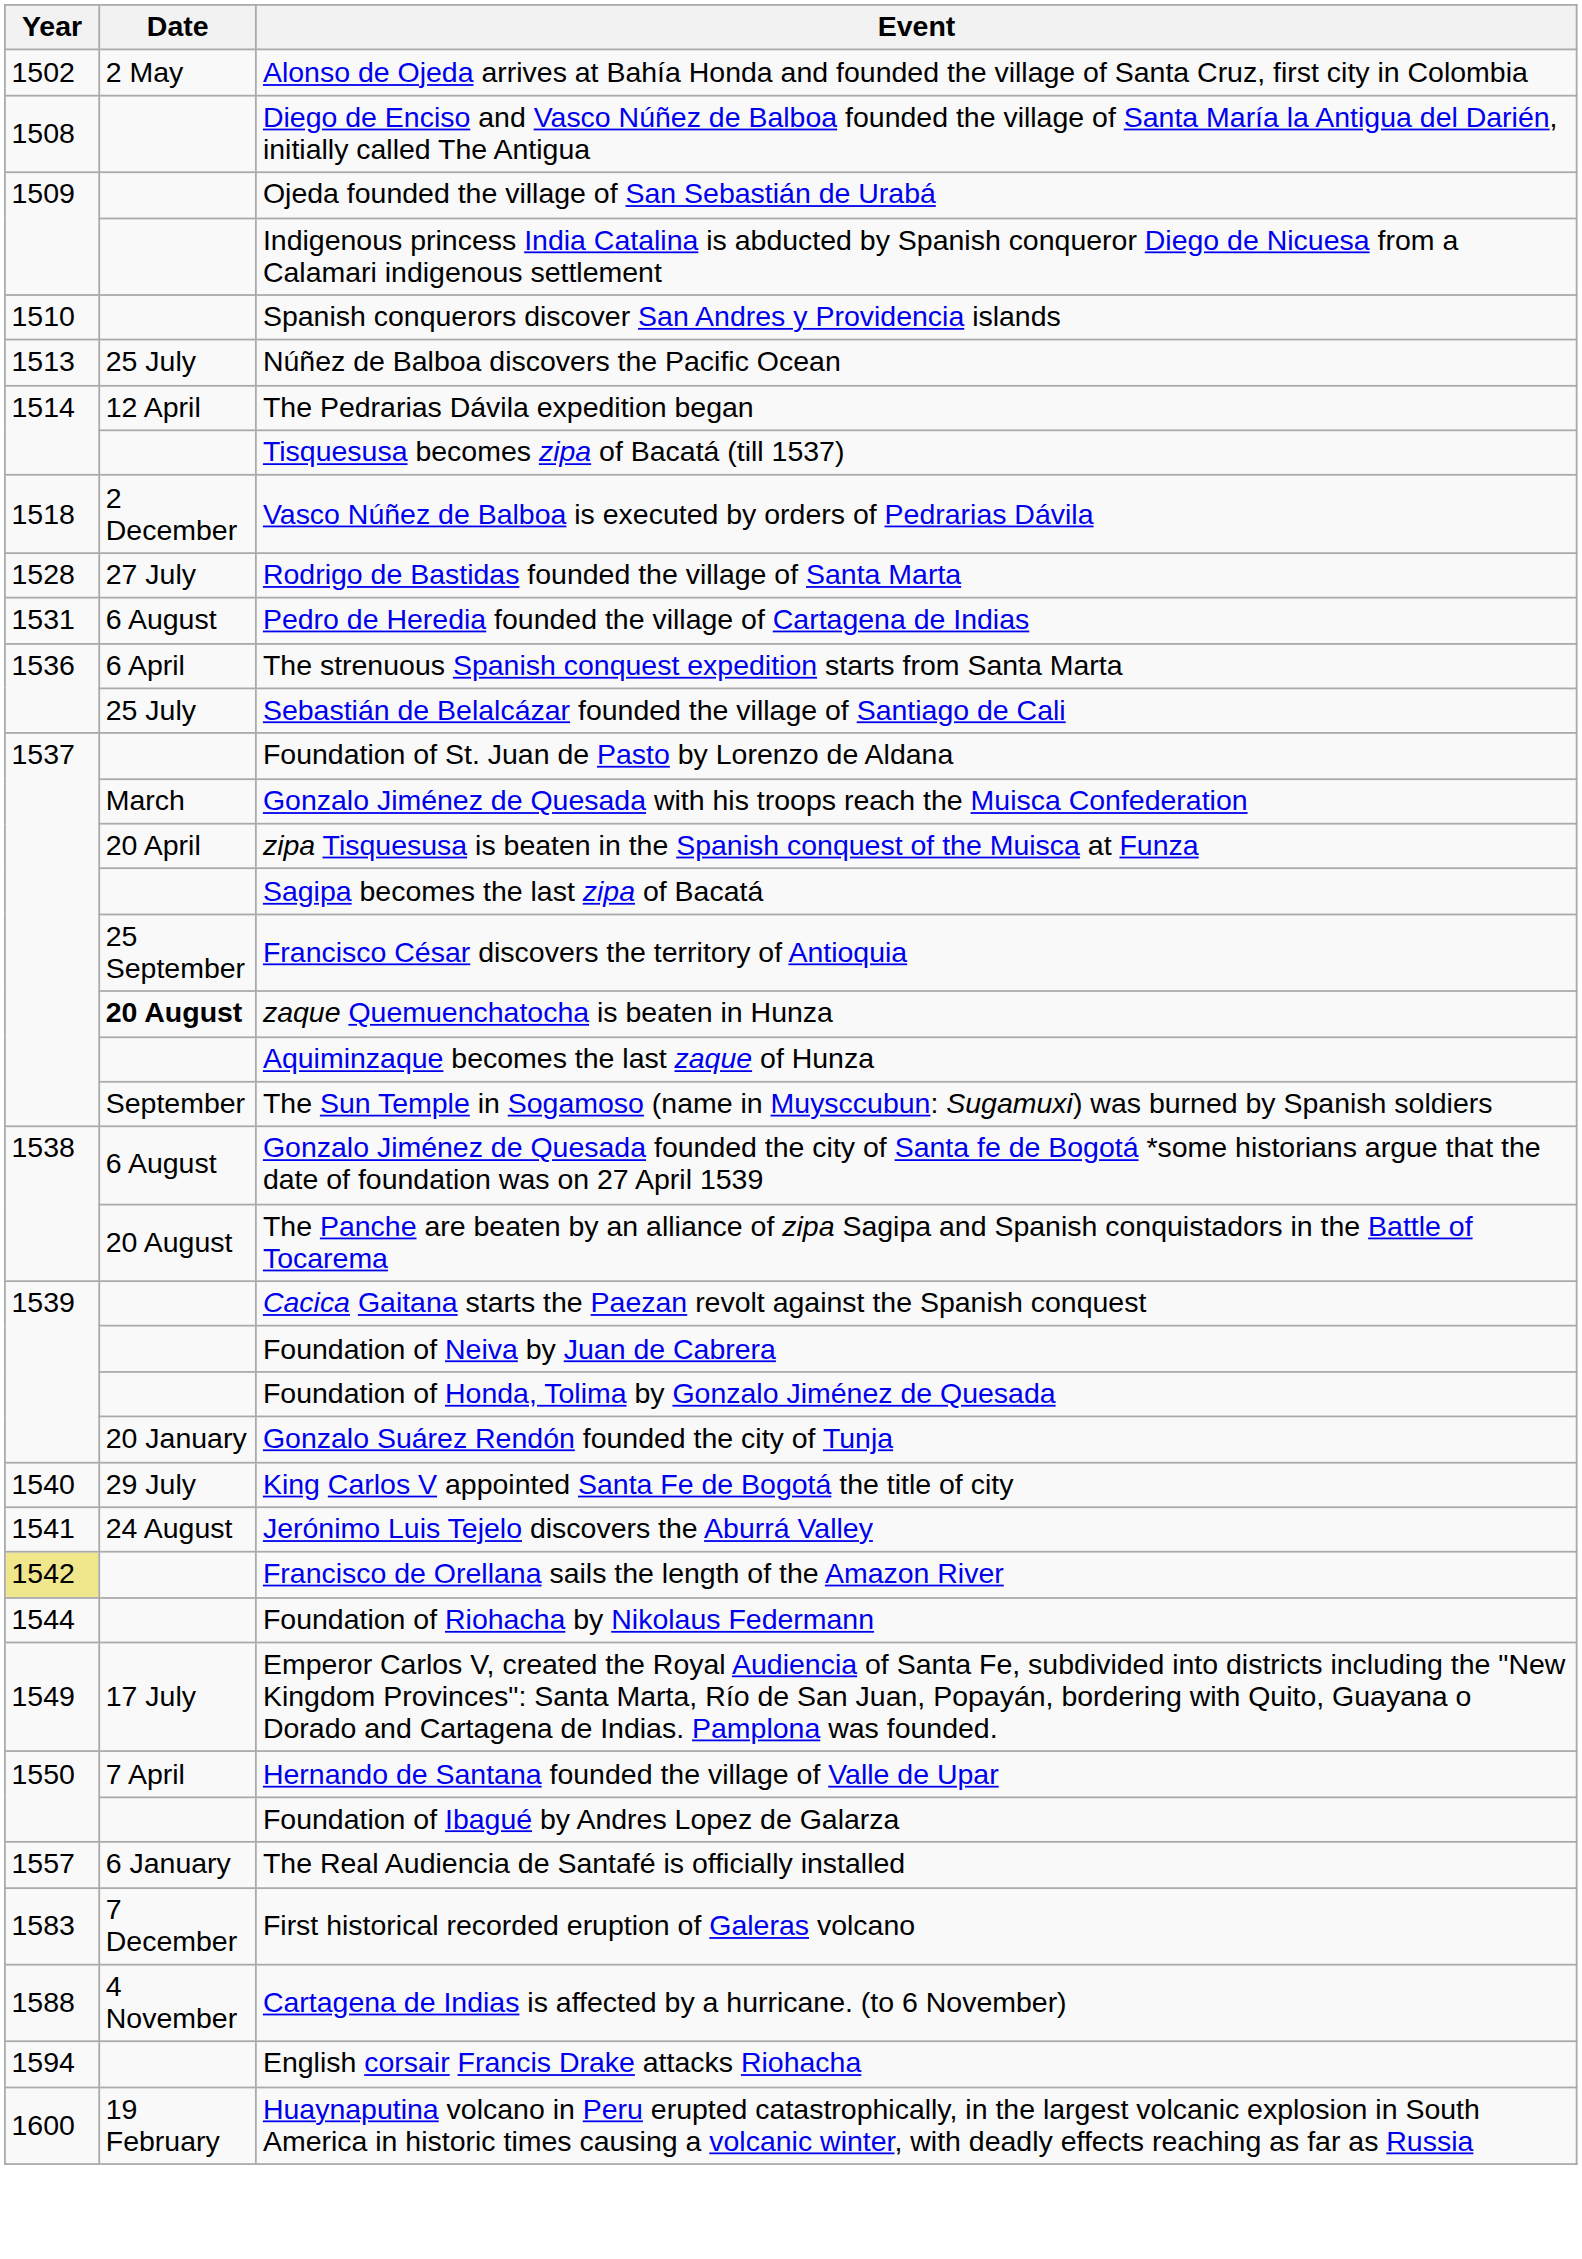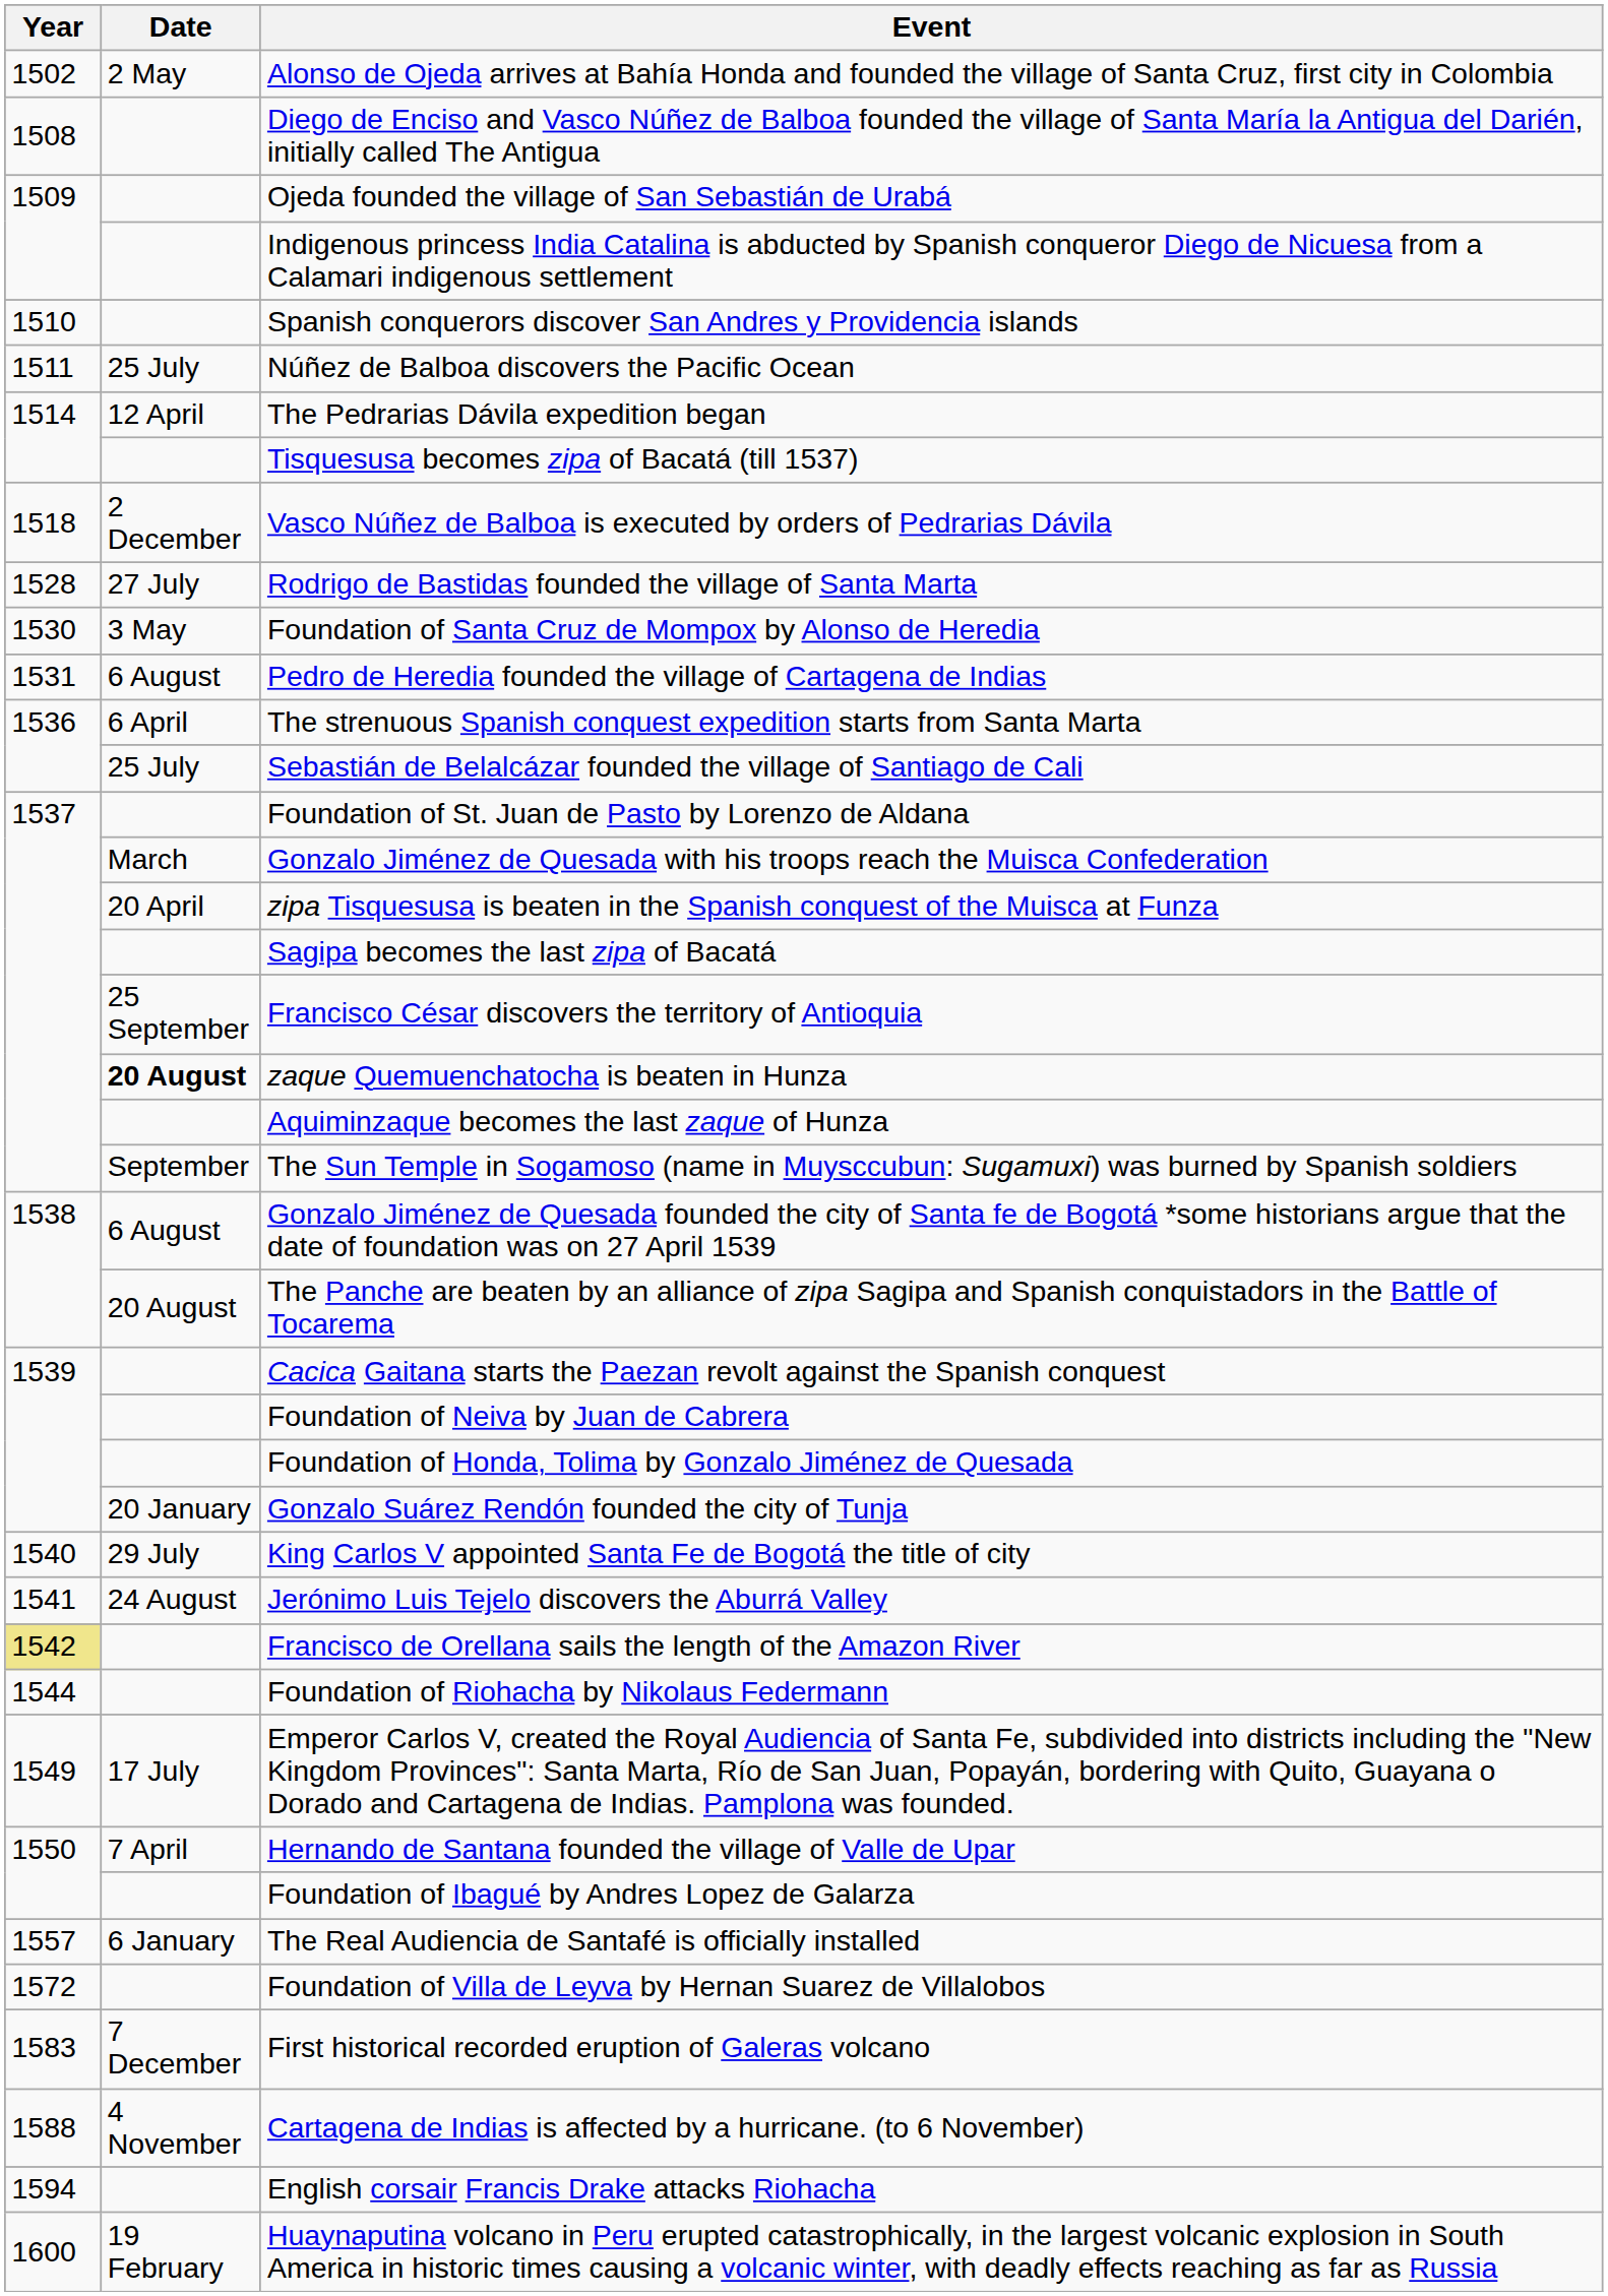Núñez de Balboa discovers the Pacific Ocean | Year: 1513 -> 1511
+ row: 1530 | 3 May | Foundation of Santa Cruz de Mompox by Alonso de Heredia
+ row: 1572 | Foundation of Villa de Leyva by Hernan Suarez de Villalobos
